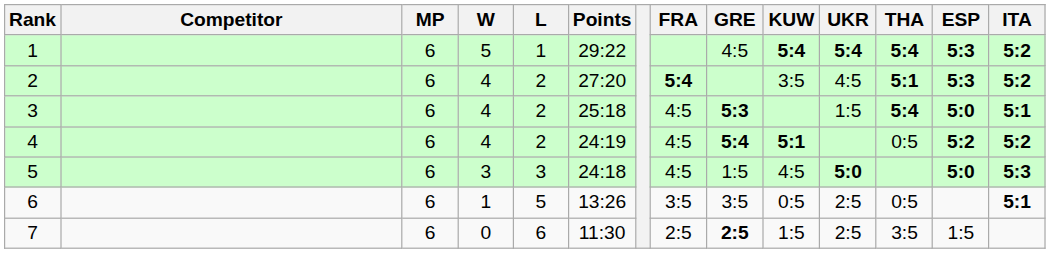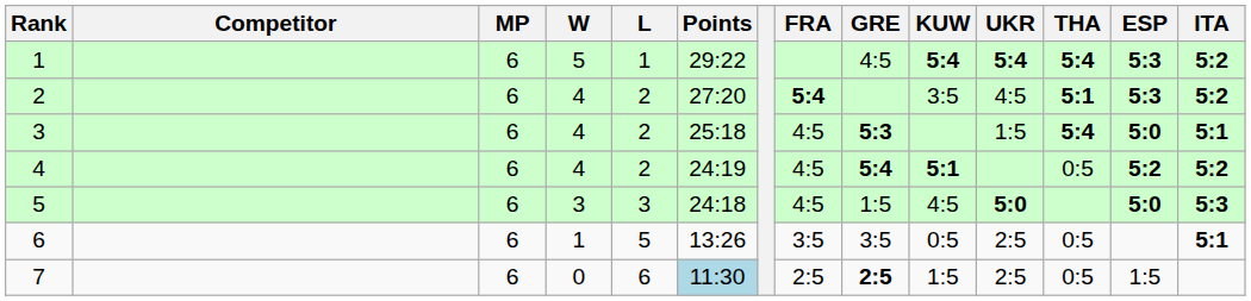7 | Points: no background -> lightblue background
7 | THA: 3:5 -> 0:5
